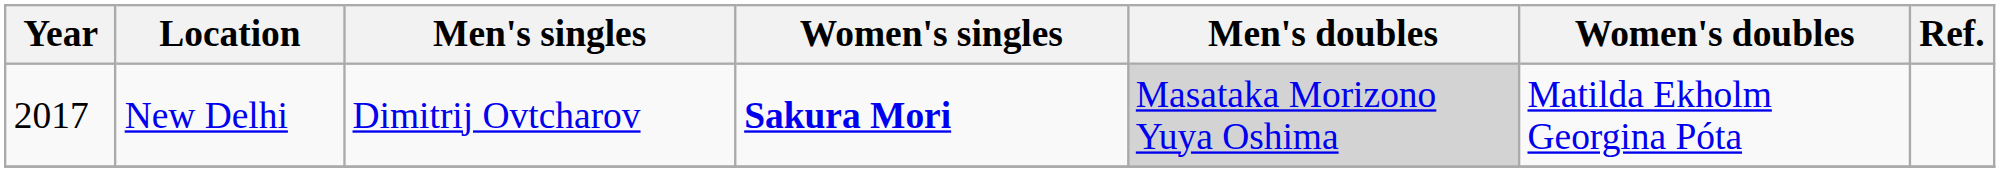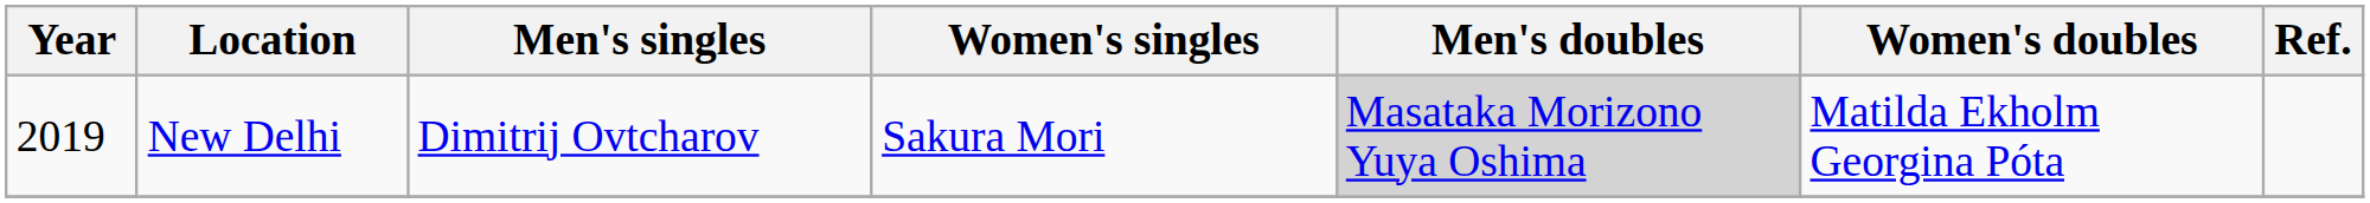New Delhi | Year: 2017 -> 2019
New Delhi | Women's singles: bold -> normal
